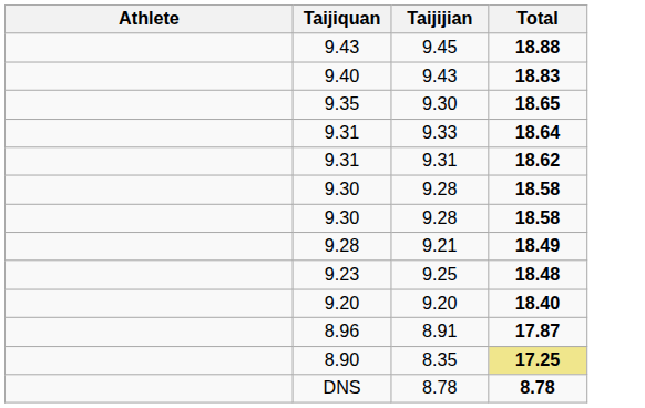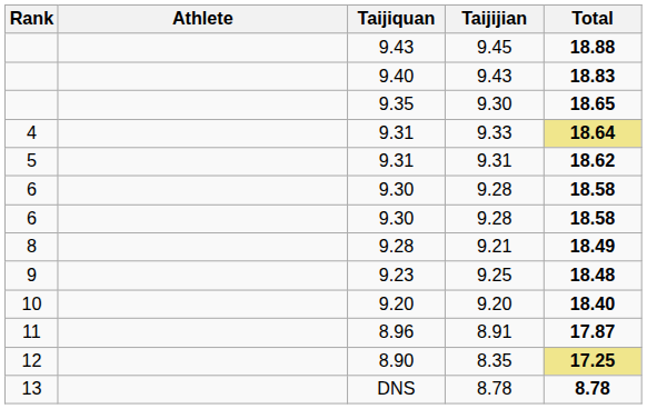+ column: Rank | 4 | 5 | 6 | 6 | 8 | 9 | 10 | 11 | 12 | 13
9.33 | Total: no background -> khaki background
